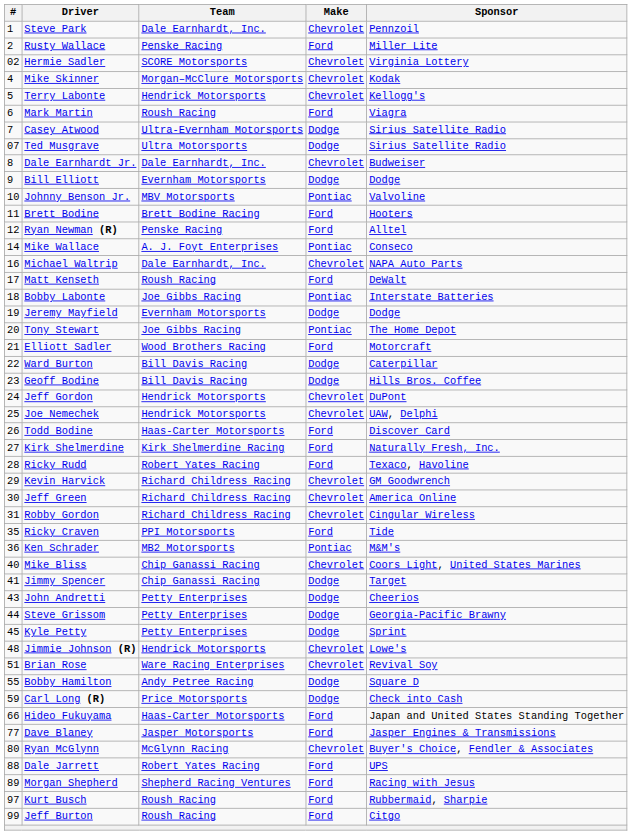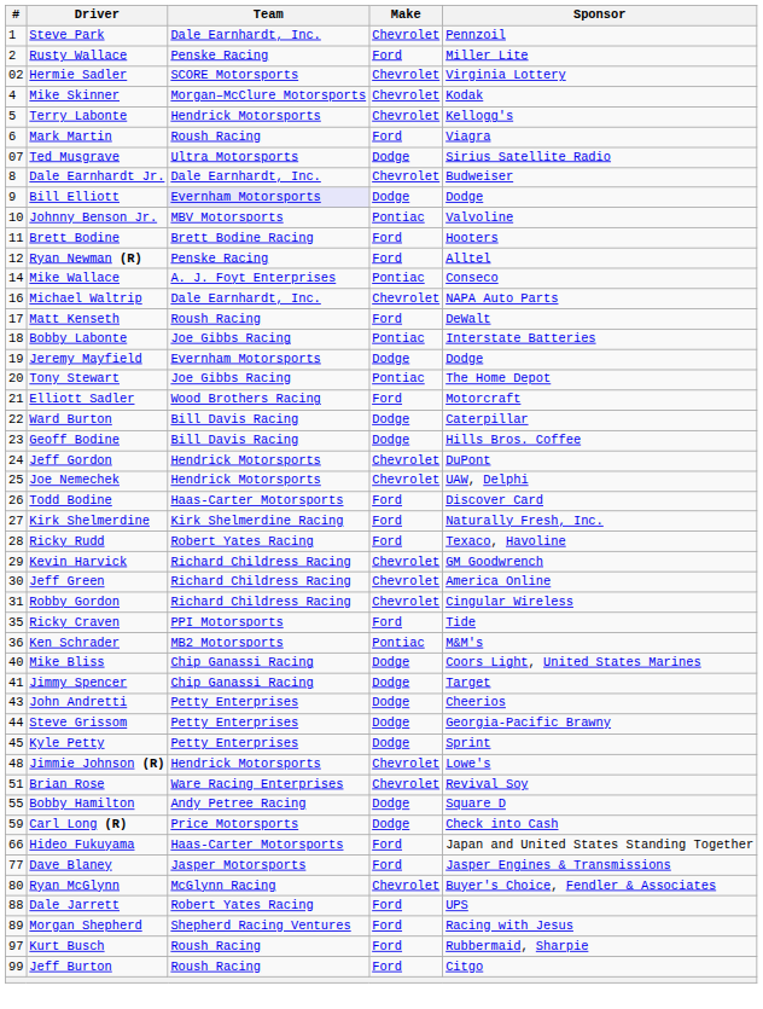- row: 7 | Casey Atwood | Ultra-Evernham Motorsports | Dodge | Sirius Satellite Radio
Bill Elliott | Team: no background -> lavender background
Mike Bliss | Make: Chevrolet -> Dodge
